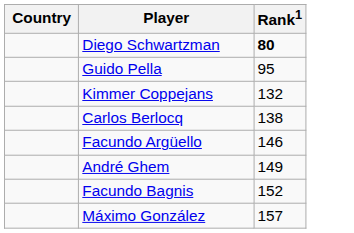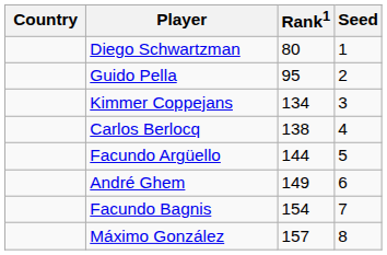+ column: Seed | 1 | 2 | 3 | 4 | 5 | 6 | 7 | 8
Diego Schwartzman | Rank1: bold -> normal
Kimmer Coppejans | Rank1: 132 -> 134
Facundo Argüello | Rank1: 146 -> 144
Facundo Bagnis | Rank1: 152 -> 154
